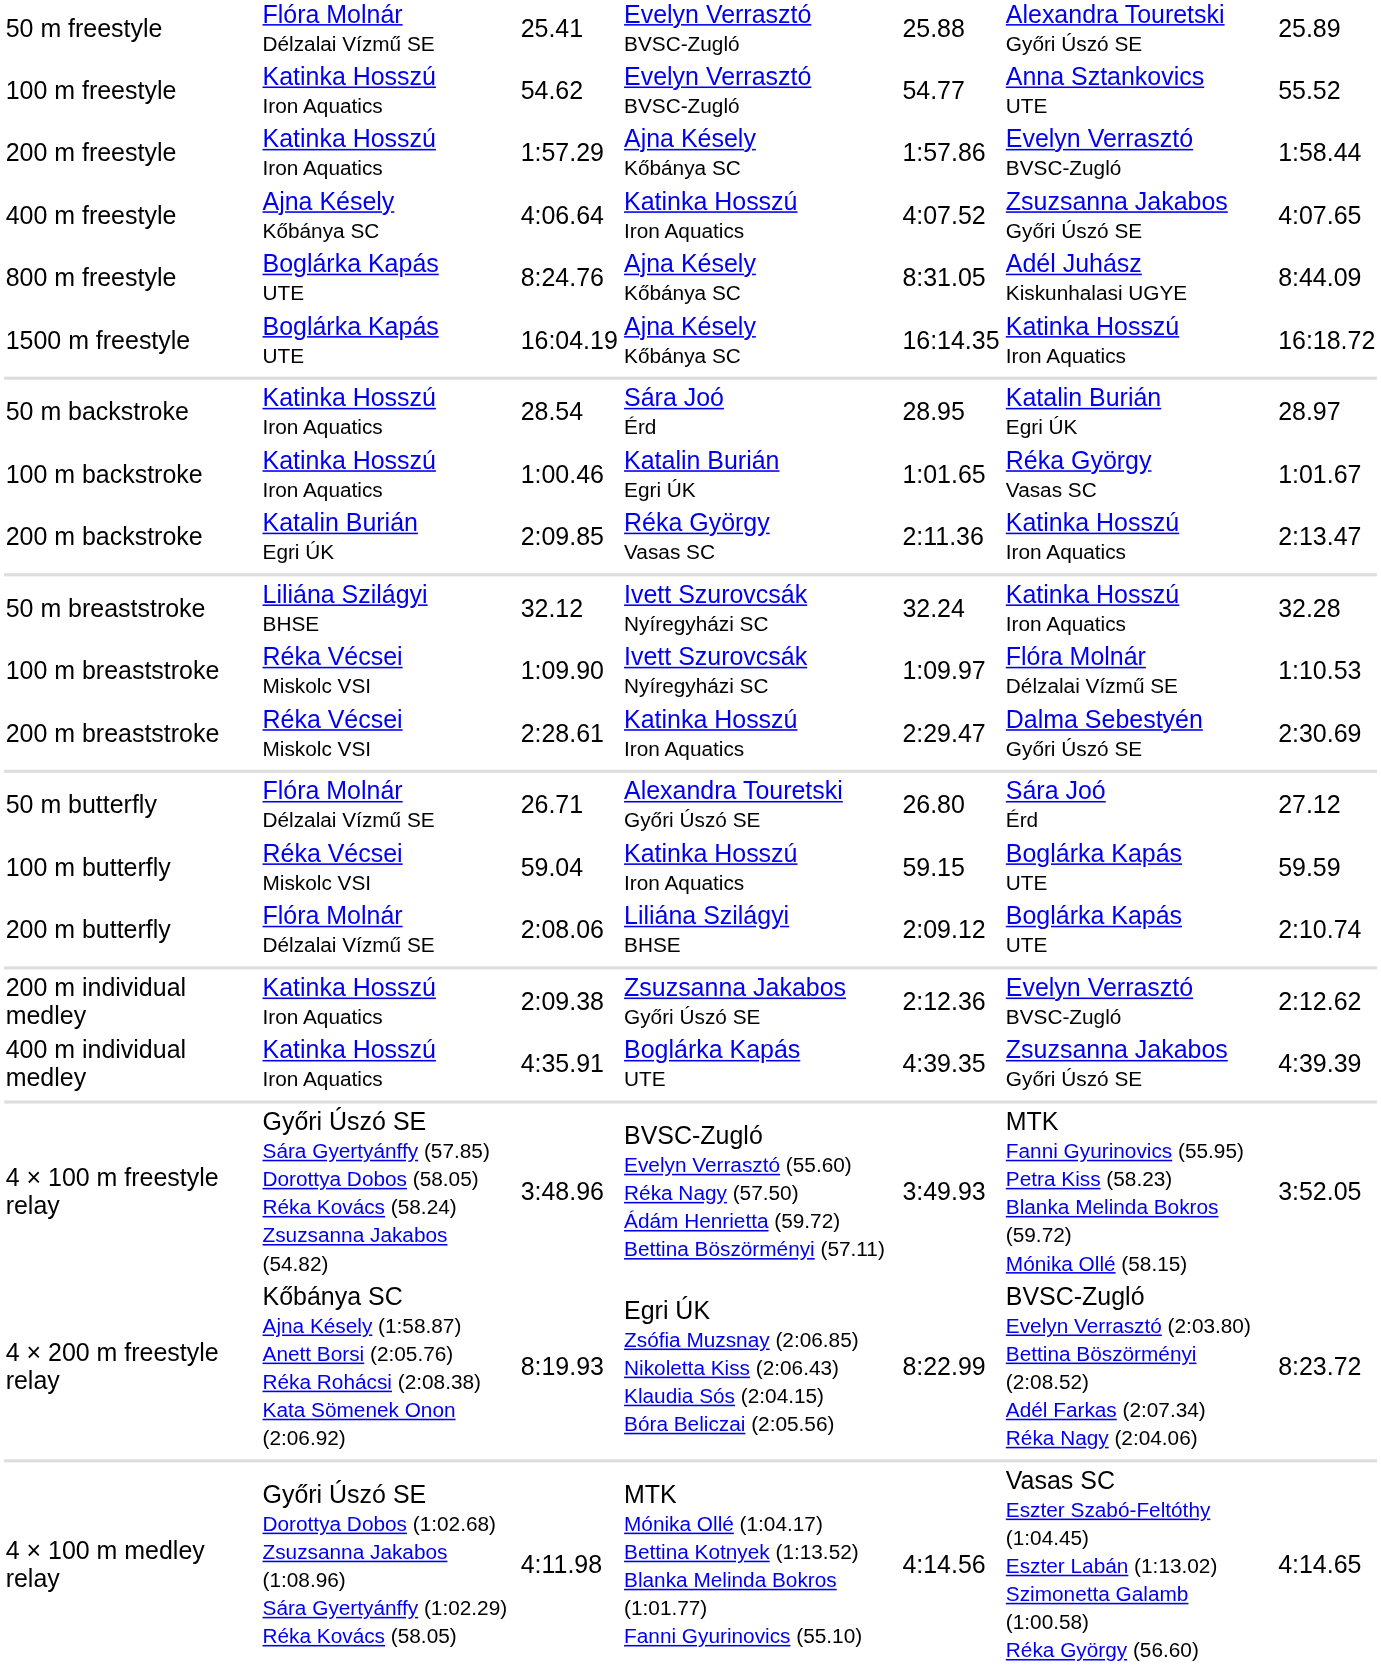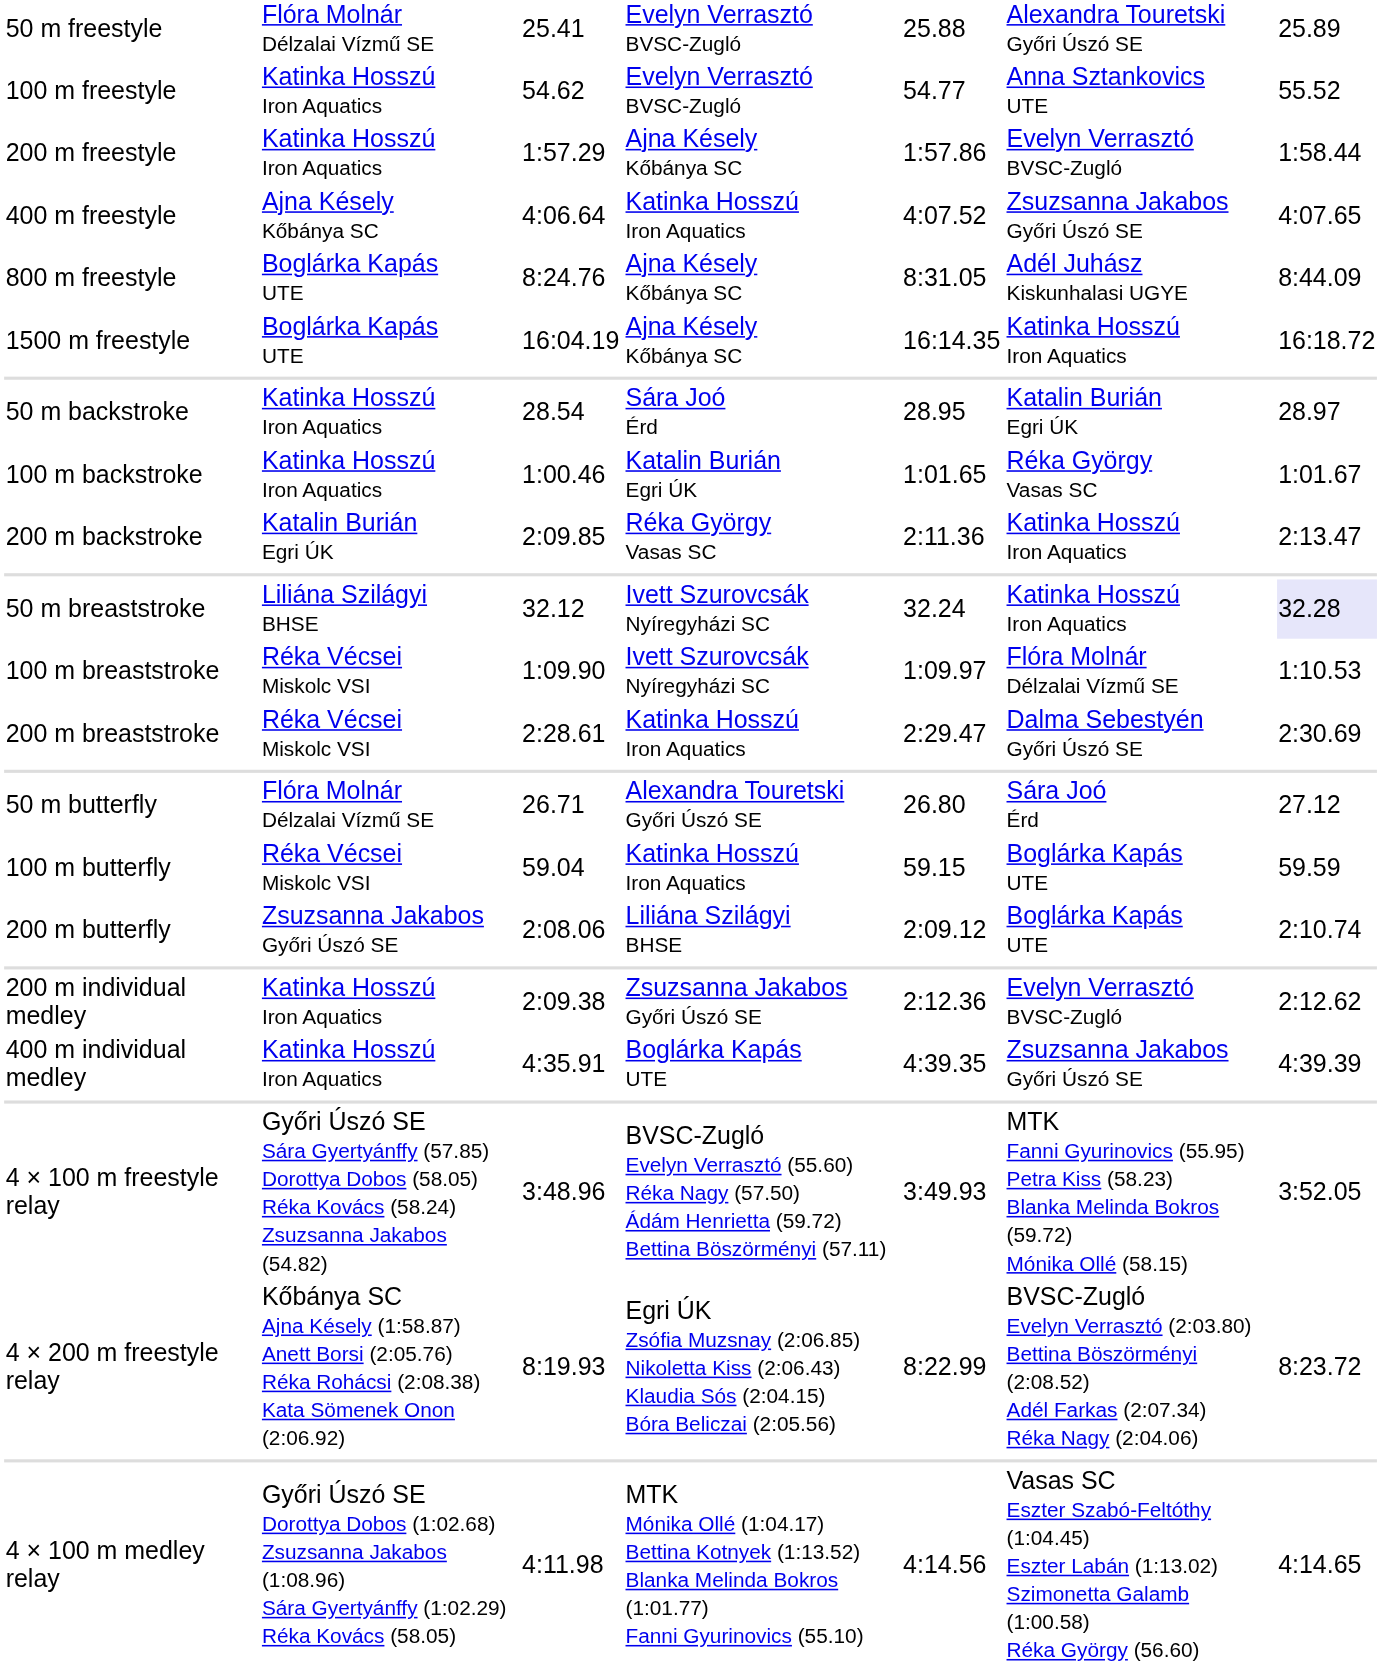50 m breaststroke | column 7: no background -> lavender background
200 m butterfly | column 2: Flóra Molnár Délzalai Vízmű SE -> Zsuzsanna Jakabos Győri Úszó SE
